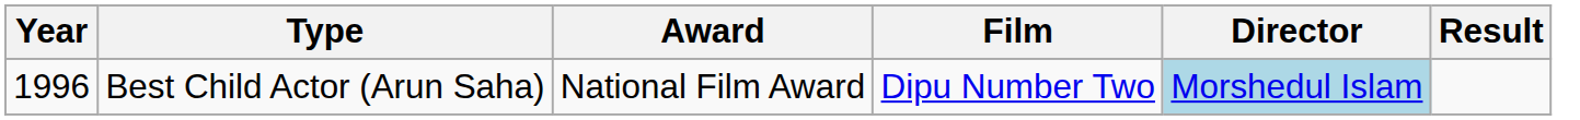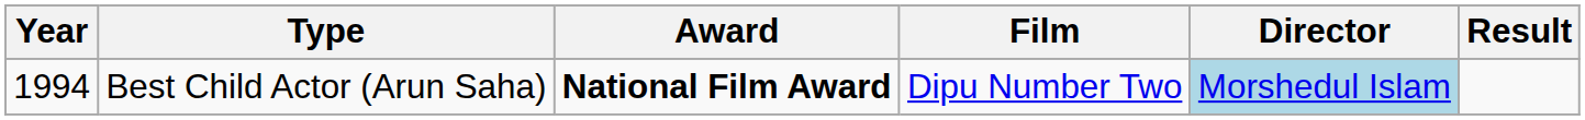Best Child Actor (Arun Saha) | Year: 1996 -> 1994
Best Child Actor (Arun Saha) | Award: normal -> bold
